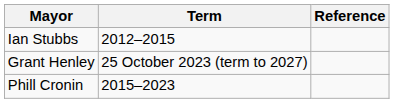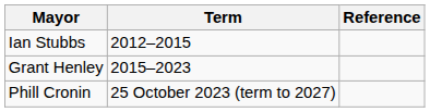Grant Henley | Term: 25 October 2023 (term to 2027) -> 2015–2023
Phill Cronin | Term: 2015–2023 -> 25 October 2023 (term to 2027)
